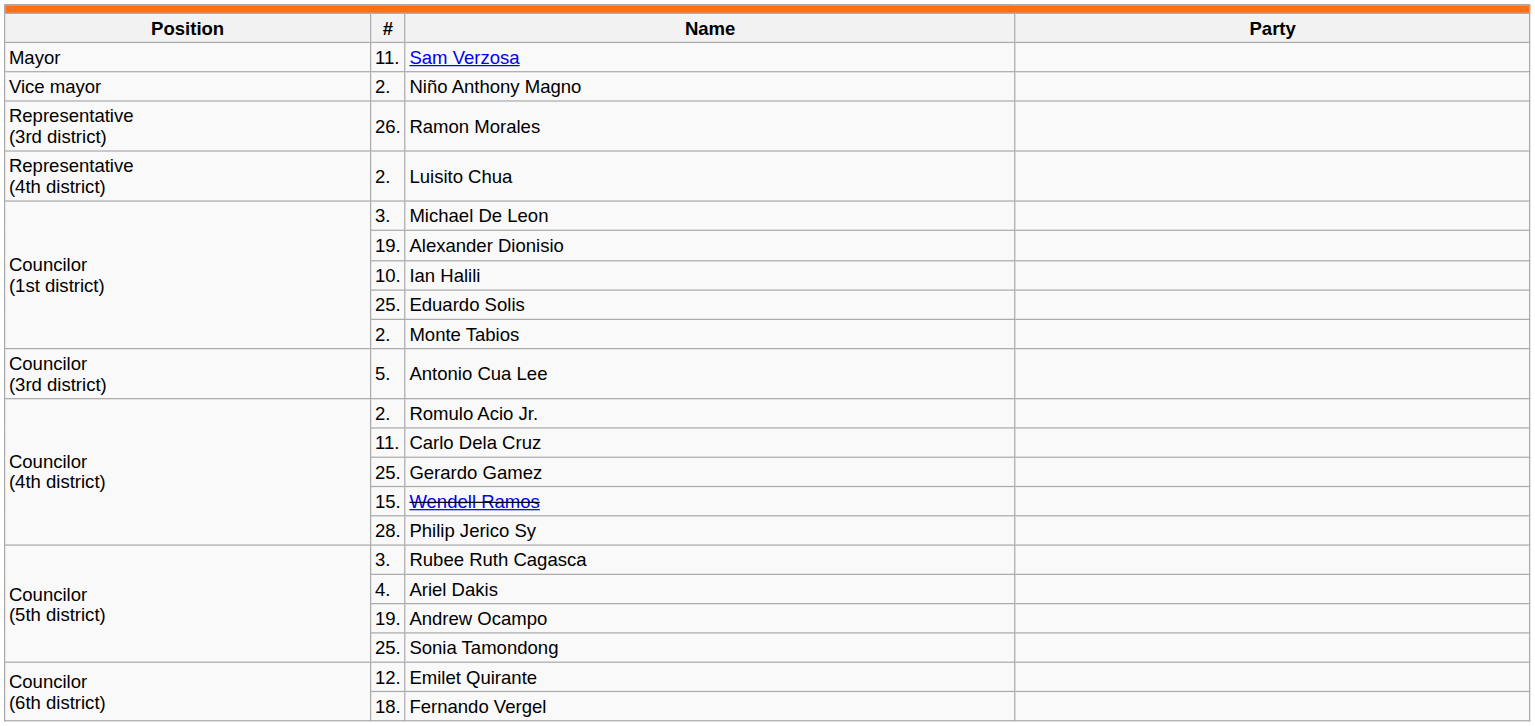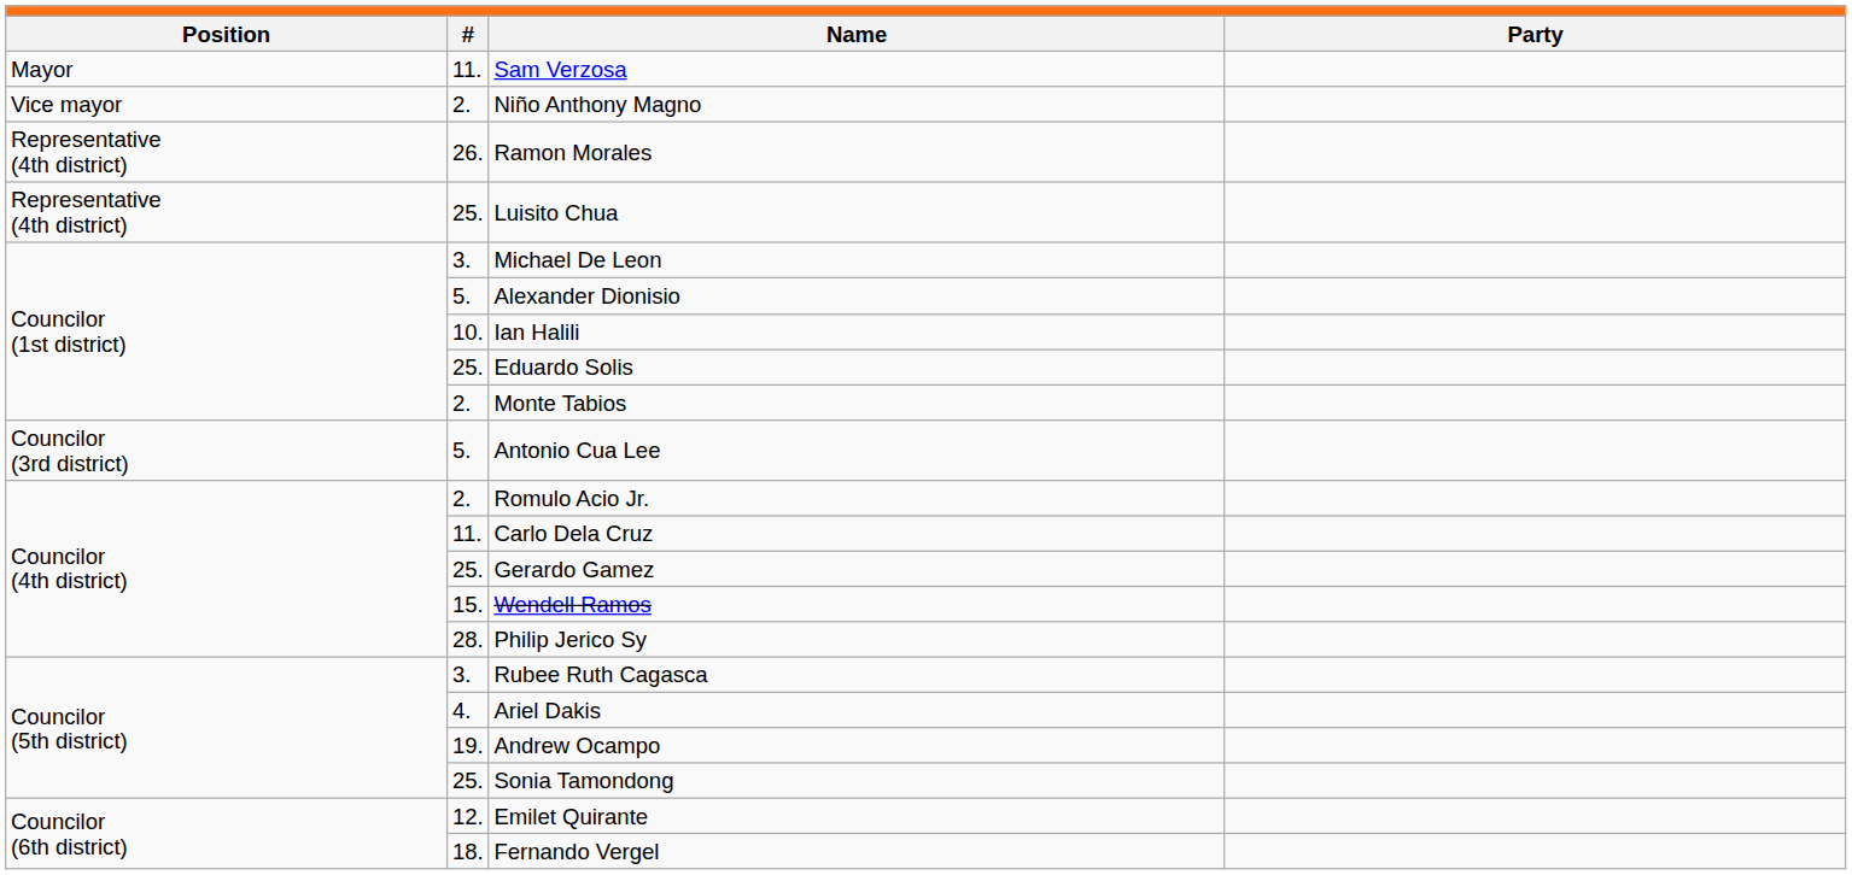Ramon Morales | column 1: Representative (3rd district) -> Representative (4th district)
Luisito Chua | column 2: 2. -> 25.
Alexander Dionisio | column 2: 19. -> 5.
